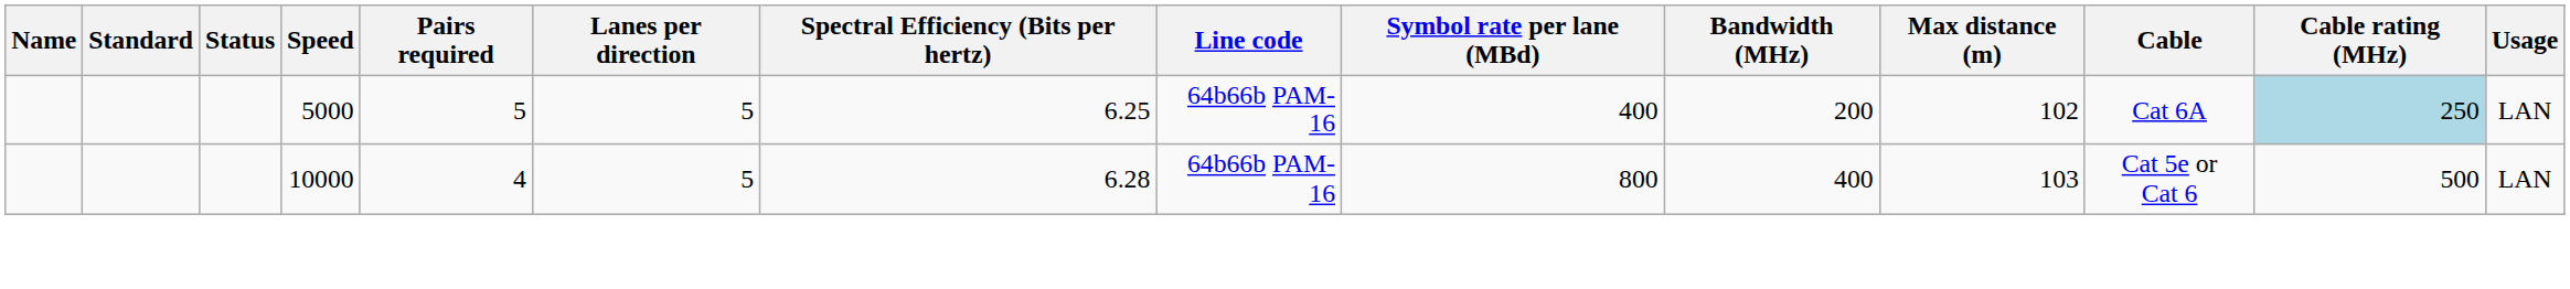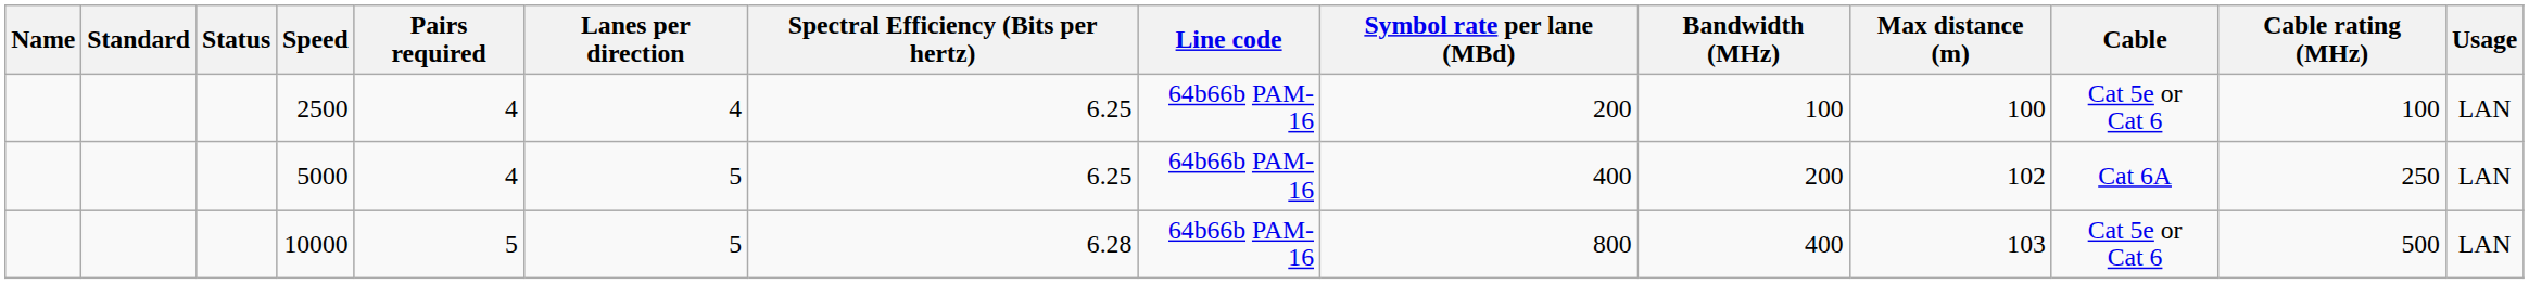+ row: 2500 | 4 | 4 | 6.25 | 64b66b PAM-16 | 200 | 100 | 100 | Cat 5e or Cat 6 | 100 | LAN
5000 | Pairs required: 5 -> 4
5000 | Cable rating (MHz): lightblue background -> no background
10000 | Pairs required: 4 -> 5
